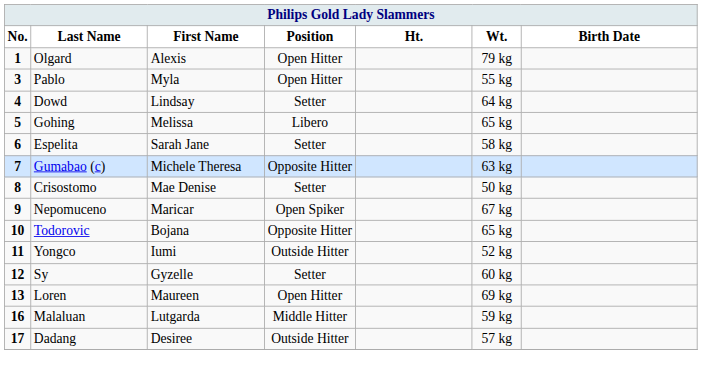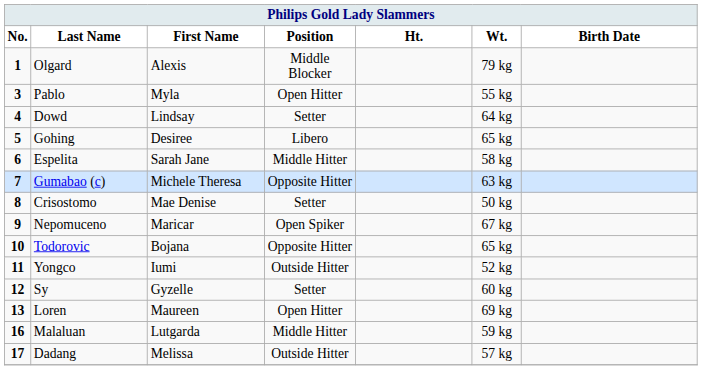Olgard | Position: Open Hitter -> Middle Blocker
Gohing | First Name: Melissa -> Desiree
Espelita | Position: Setter -> Middle Hitter
Dadang | First Name: Desiree -> Melissa
